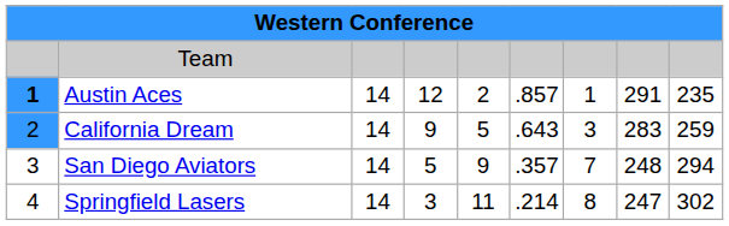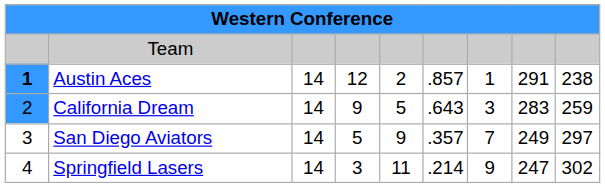Austin Aces | column 9: 235 -> 238
San Diego Aviators | column 8: 248 -> 249
San Diego Aviators | column 9: 294 -> 297
Springfield Lasers | column 7: 8 -> 9
